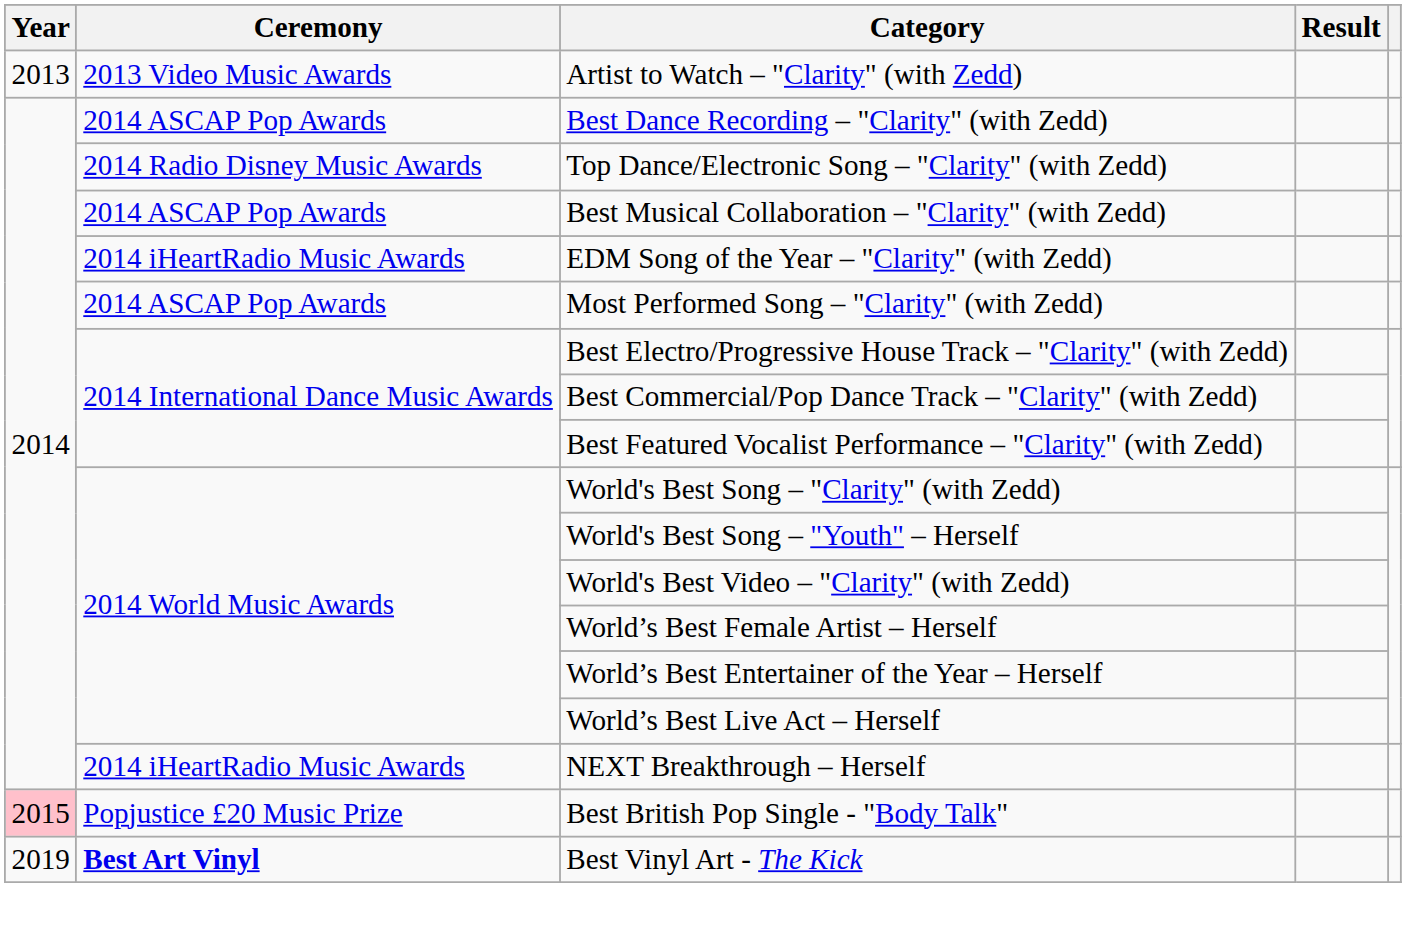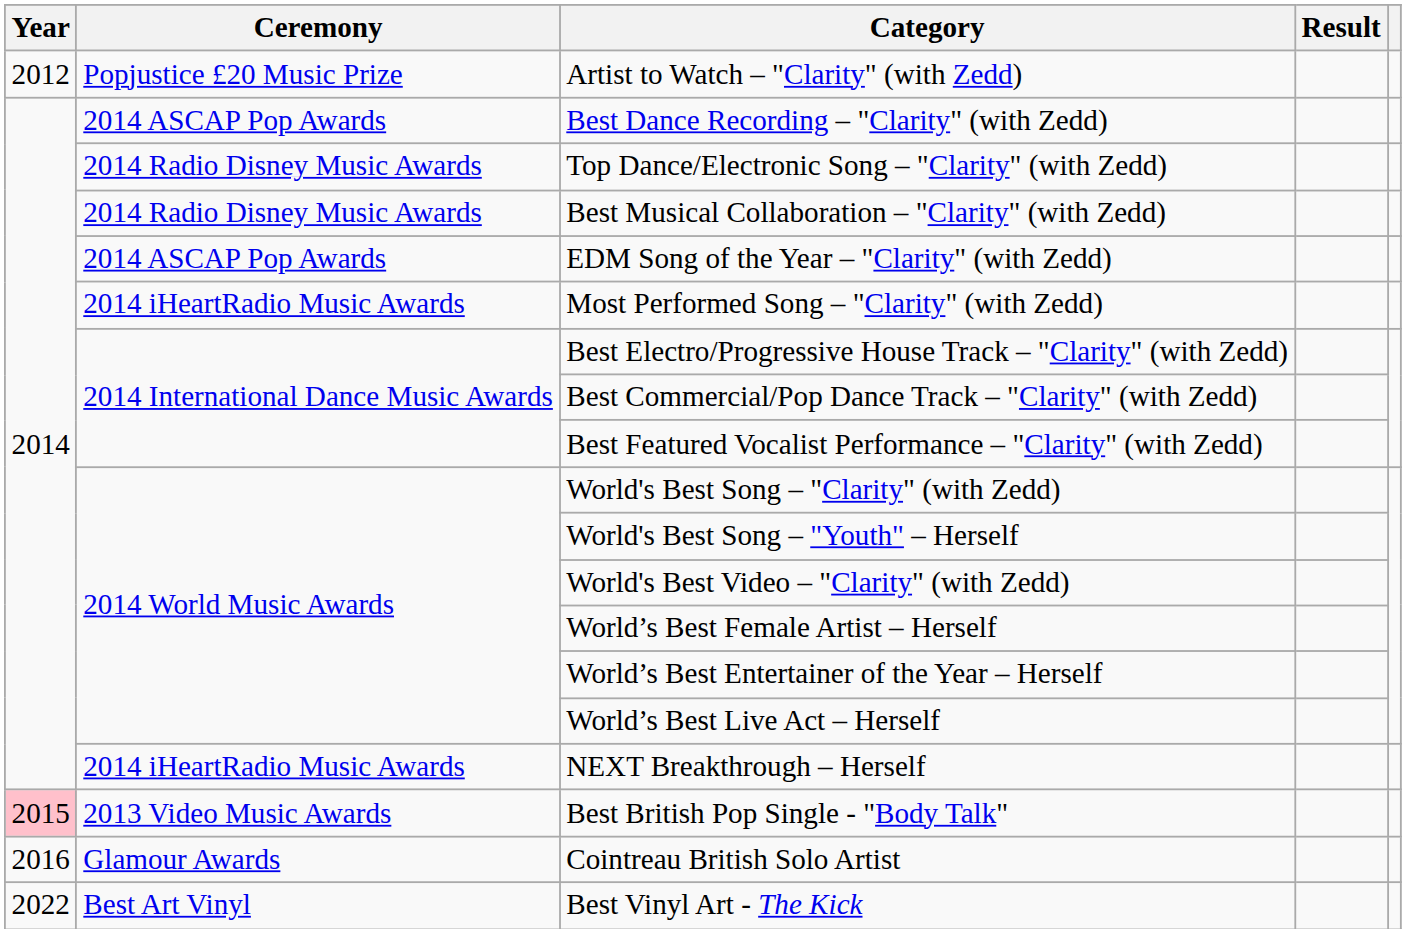Artist to Watch – "Clarity" (with Zedd) | Year: 2013 -> 2012
Artist to Watch – "Clarity" (with Zedd) | Ceremony: 2013 Video Music Awards -> Popjustice £20 Music Prize
Best Musical Collaboration – "Clarity" (with Zedd) | Ceremony: 2014 ASCAP Pop Awards -> 2014 Radio Disney Music Awards
EDM Song of the Year – "Clarity" (with Zedd) | Ceremony: 2014 iHeartRadio Music Awards -> 2014 ASCAP Pop Awards
Most Performed Song – "Clarity" (with Zedd) | Ceremony: 2014 ASCAP Pop Awards -> 2014 iHeartRadio Music Awards
Best British Pop Single - "Body Talk" | Ceremony: Popjustice £20 Music Prize -> 2013 Video Music Awards
+ row: 2016 | Glamour Awards | Cointreau British Solo Artist
Best Vinyl Art - The Kick | Year: 2019 -> 2022
Best Vinyl Art - The Kick | Ceremony: bold -> normal
